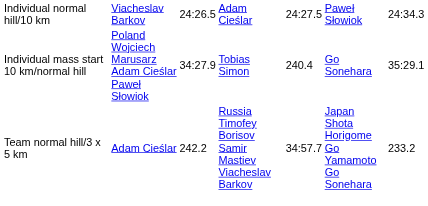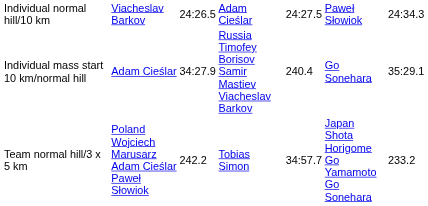Individual mass start 10 km/normal hill | column 2: Poland Wojciech Marusarz Adam Cieślar Paweł Słowiok -> Adam Cieślar
Individual mass start 10 km/normal hill | column 4: Tobias Simon -> Russia Timofey Borisov Samir Mastiev Viacheslav Barkov
Team normal hill/3 x 5 km | column 2: Adam Cieślar -> Poland Wojciech Marusarz Adam Cieślar Paweł Słowiok
Team normal hill/3 x 5 km | column 4: Russia Timofey Borisov Samir Mastiev Viacheslav Barkov -> Tobias Simon
